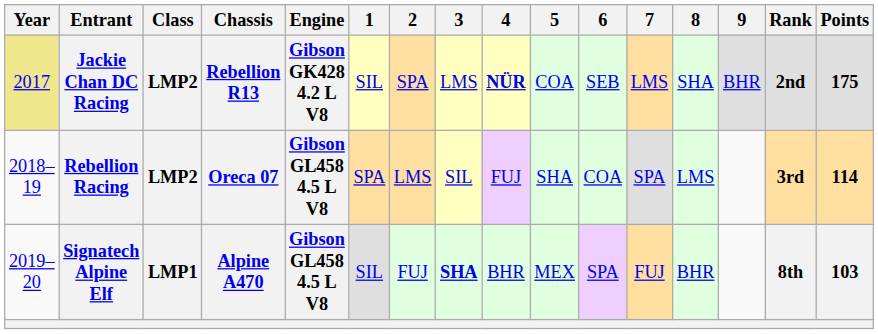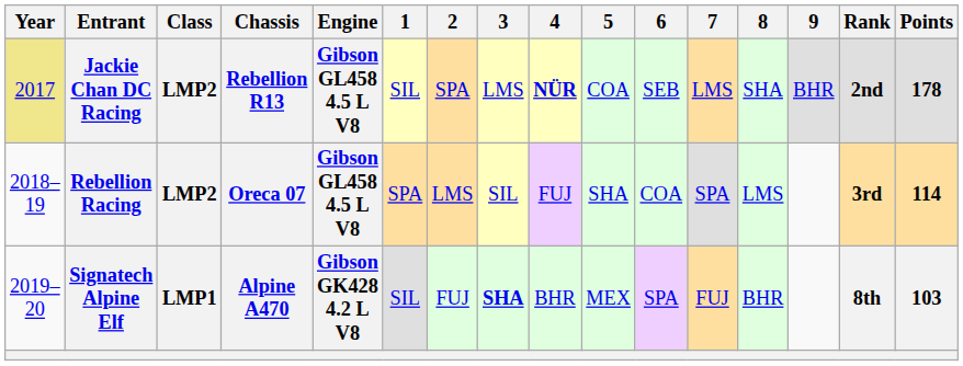Jackie Chan DC Racing | Engine: Gibson GK428 4.2 L V8 -> Gibson GL458 4.5 L V8
Jackie Chan DC Racing | Points: 175 -> 178
Signatech Alpine Elf | Engine: Gibson GL458 4.5 L V8 -> Gibson GK428 4.2 L V8
